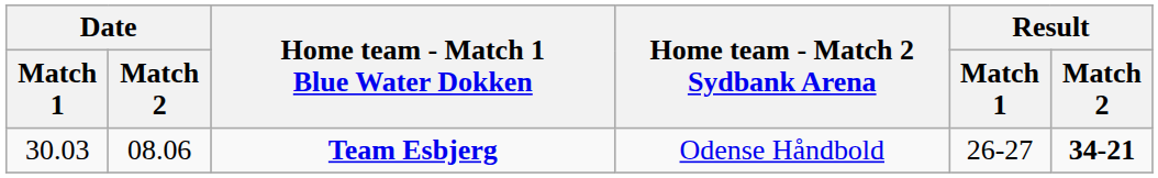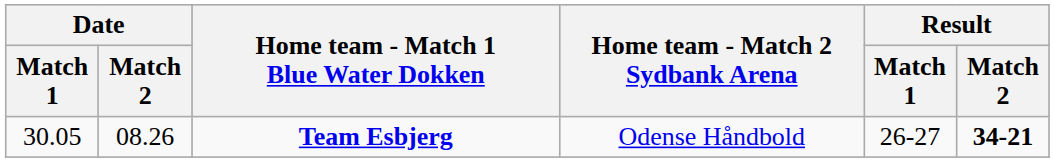Team Esbjerg | Date / Match 1: 30.03 -> 30.05
Team Esbjerg | Date / Match 2: 08.06 -> 08.26
